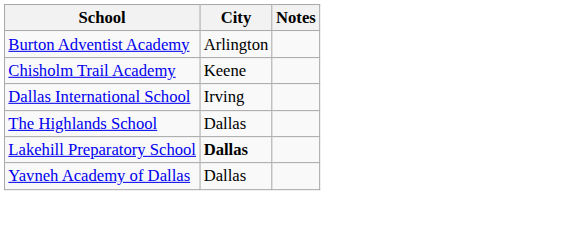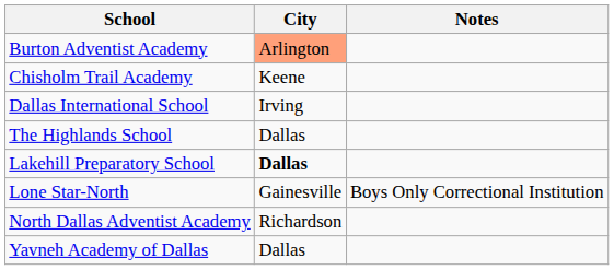Burton Adventist Academy | City: no background -> lightsalmon background
+ row: Lone Star-North | Gainesville | Boys Only Correctional Institution
+ row: North Dallas Adventist Academy | Richardson
